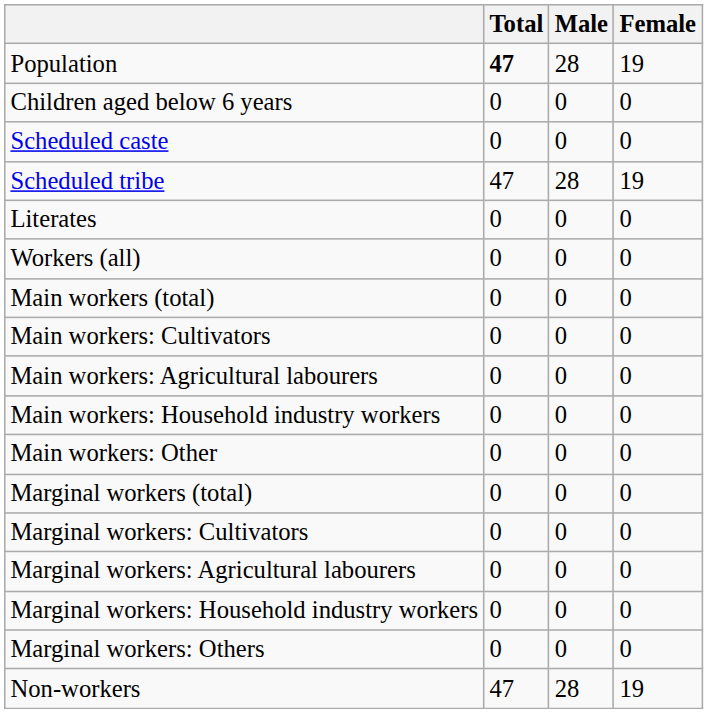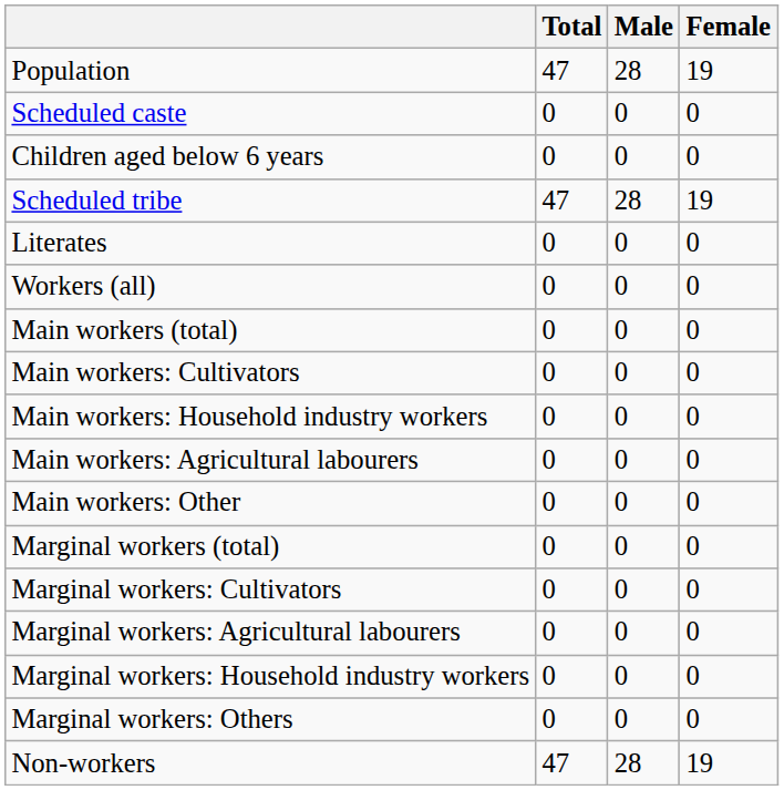Population | Total: bold -> normal
rows swapped: Children aged below 6 years <-> Scheduled caste
rows swapped: Main workers: Agricultural labourers <-> Main workers: Household industry workers
